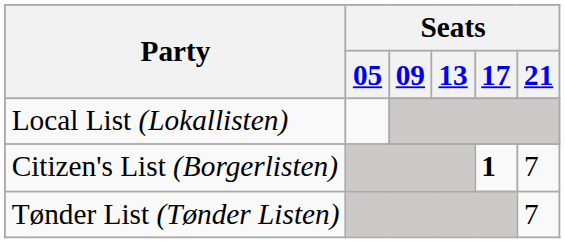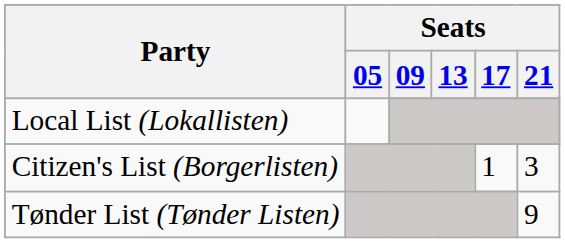Citizen's List (Borgerlisten) | Seats / 17: bold -> normal
Citizen's List (Borgerlisten) | Seats / 21: 7 -> 3
Tønder List (Tønder Listen) | Seats / 21: 7 -> 9
